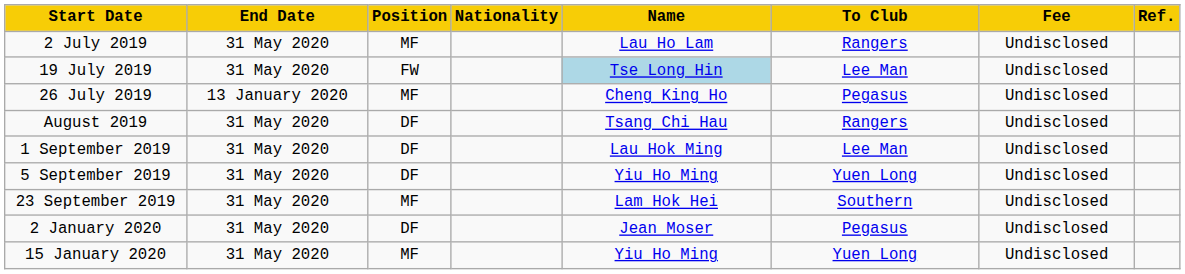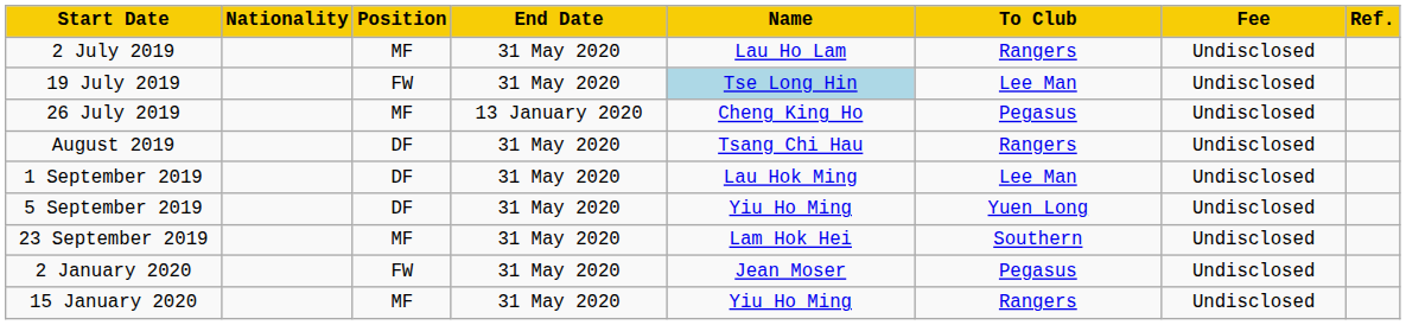columns swapped: End Date <-> Nationality
2 January 2020 | Position: DF -> FW
15 January 2020 | To Club: Yuen Long -> Rangers
